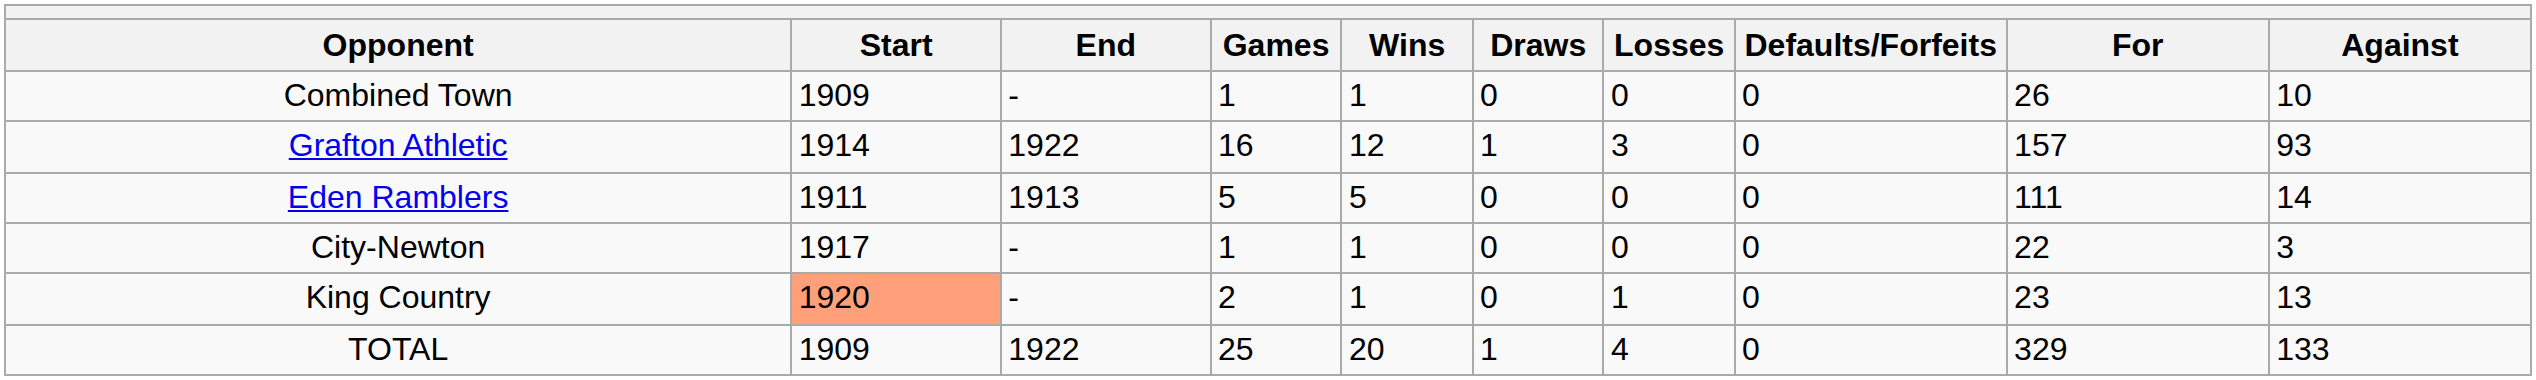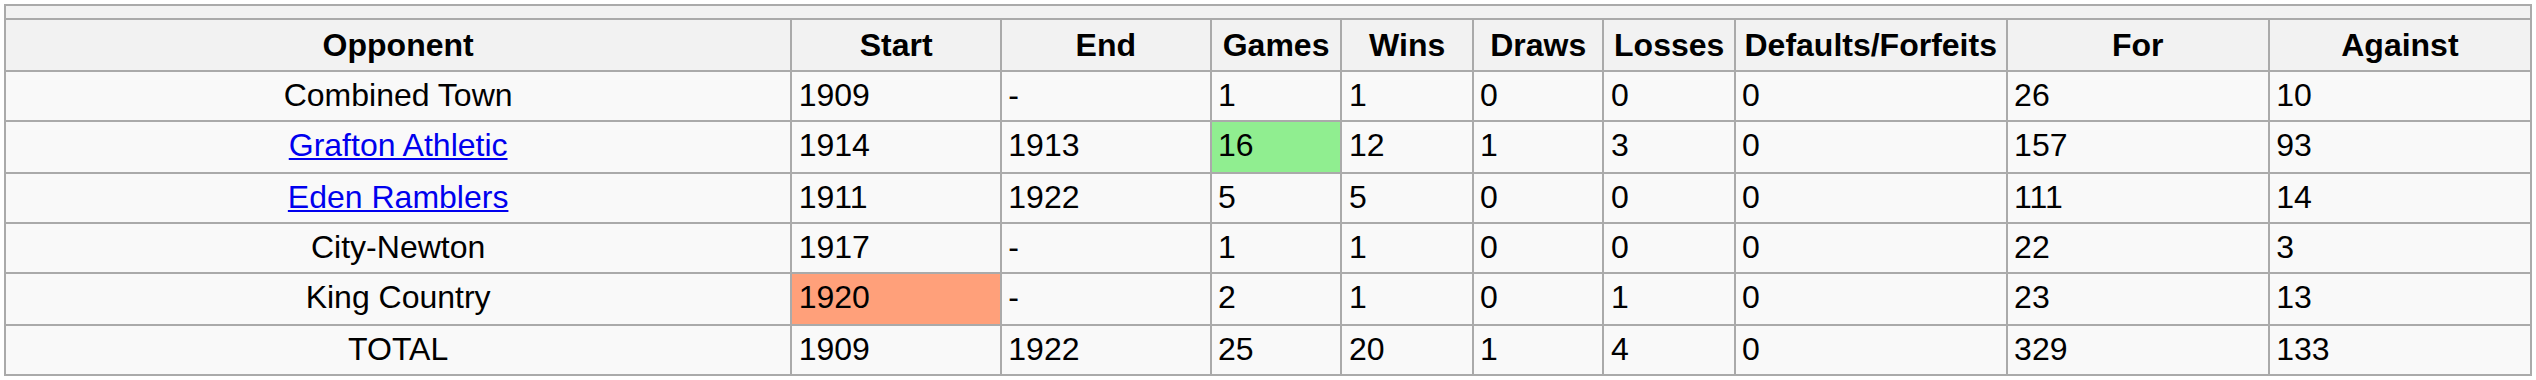Grafton Athletic | End: 1922 -> 1913
Grafton Athletic | Games: no background -> lightgreen background
Eden Ramblers | End: 1913 -> 1922
